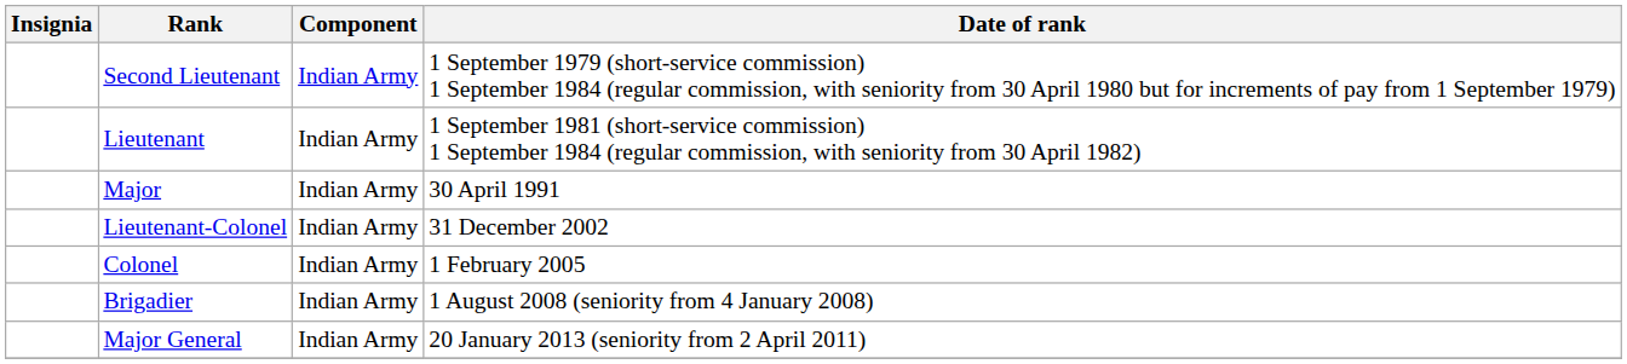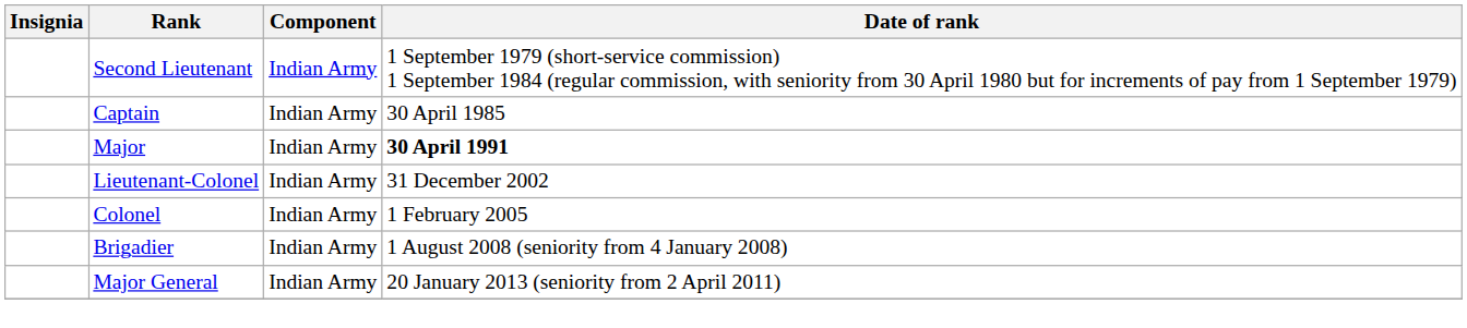- row: Lieutenant | Indian Army | 1 September 1981 (short-service commission) 1 September 1984 (regular commission, with seniority from 30 April 1982)
+ row: Captain | Indian Army | 30 April 1985
Major | Date of rank: normal -> bold
